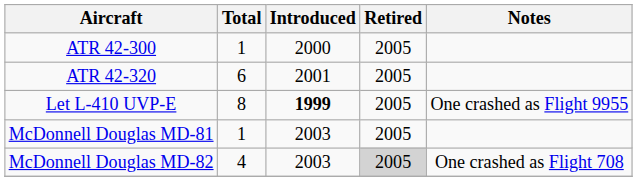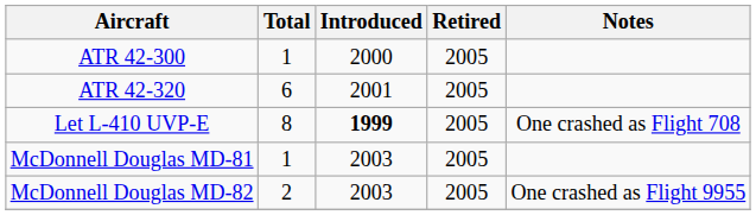Let L-410 UVP-E | Notes: One crashed as Flight 9955 -> One crashed as Flight 708
McDonnell Douglas MD-82 | Total: 4 -> 2
McDonnell Douglas MD-82 | Retired: lightgrey background -> no background
McDonnell Douglas MD-82 | Notes: One crashed as Flight 708 -> One crashed as Flight 9955
